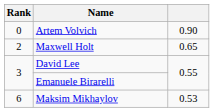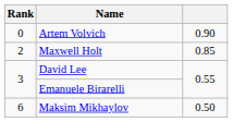Maxwell Holt | column 3: 0.65 -> 0.85
Maksim Mikhaylov | column 3: 0.53 -> 0.50
